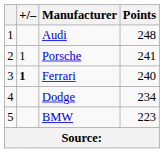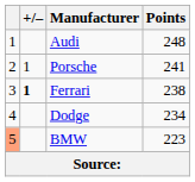Ferrari | Points: 240 -> 238
BMW | column 1: no background -> lightsalmon background
